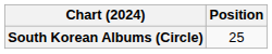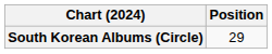South Korean Albums (Circle) | Position: 25 -> 29
